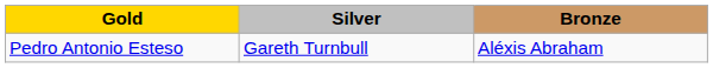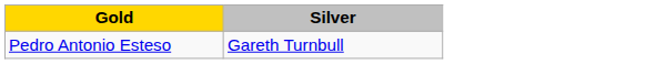- column: Bronze | Aléxis Abraham
